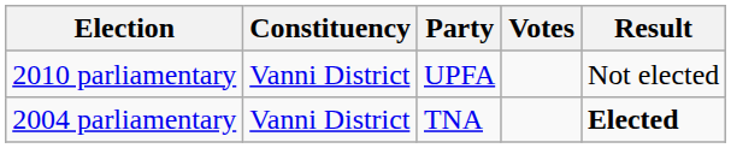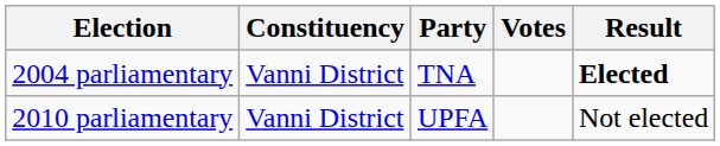rows swapped: 2004 parliamentary <-> 2010 parliamentary
